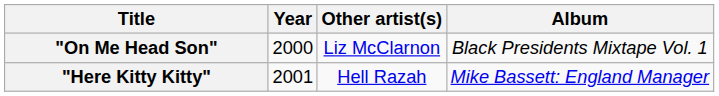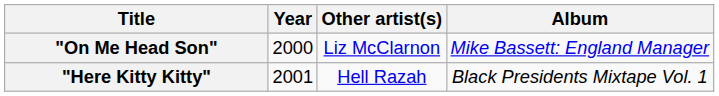"On Me Head Son" | Album: Black Presidents Mixtape Vol. 1 -> Mike Bassett: England Manager
"Here Kitty Kitty" | Album: Mike Bassett: England Manager -> Black Presidents Mixtape Vol. 1
